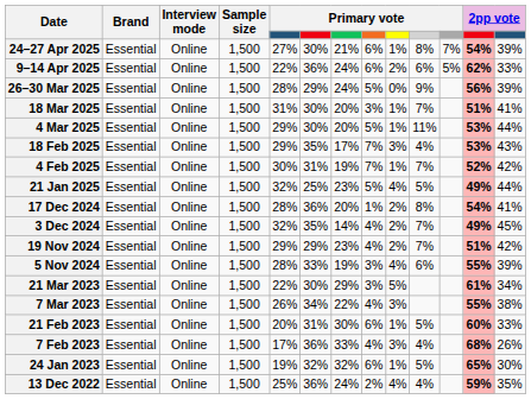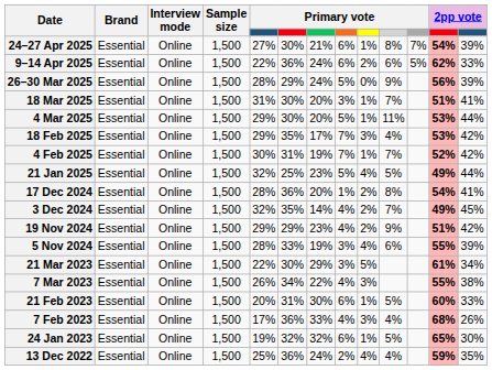18 Feb 2025 | column 13: 43% -> 42%
19 Nov 2024 | column 10: 7% -> 9%
